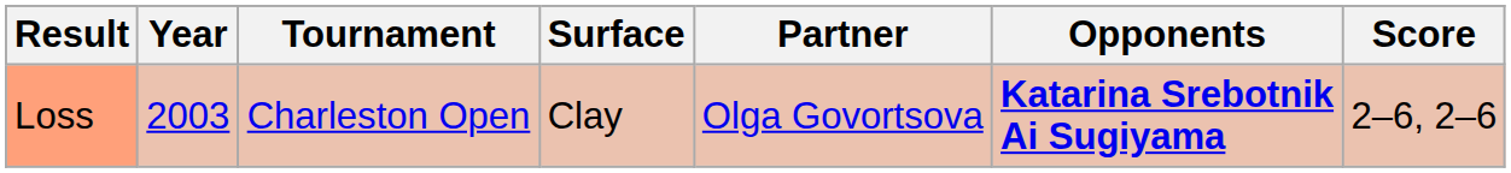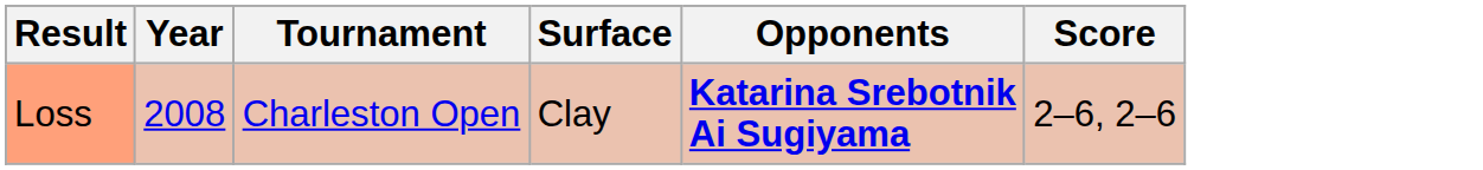- column: Partner | Olga Govortsova
Loss | Year: 2003 -> 2008
